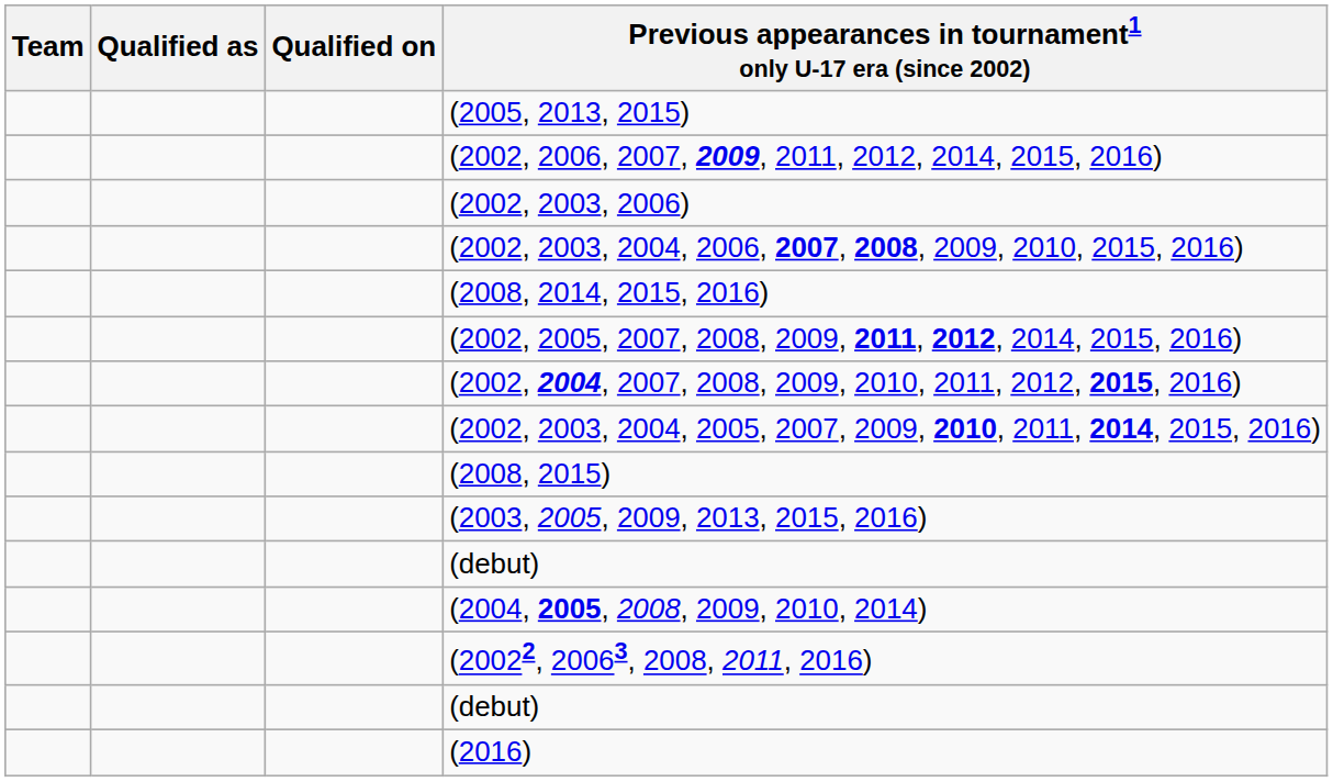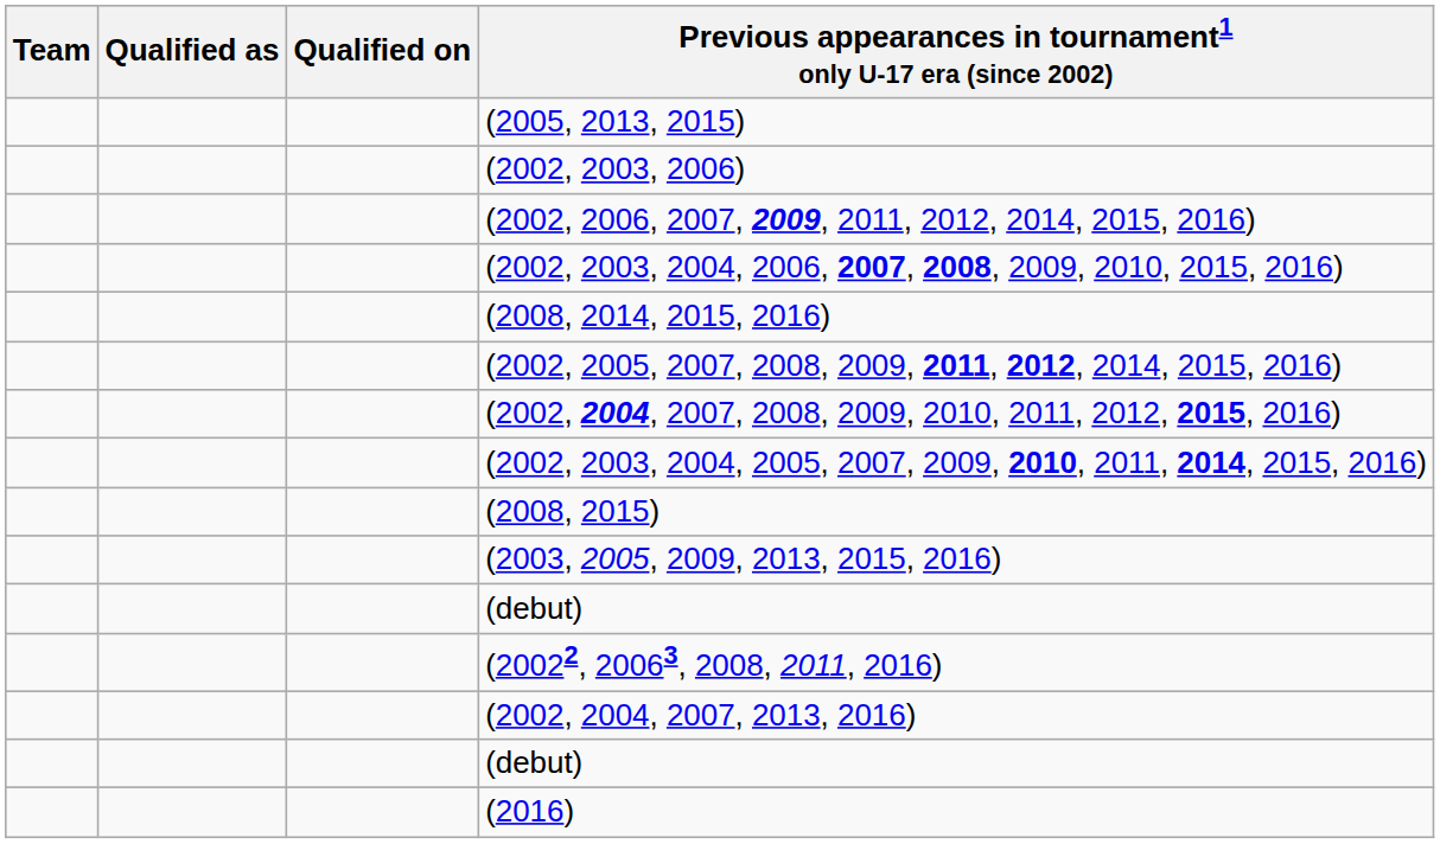rows swapped: (2002, 2006, 2007, 2009, 2011, 2012, 2014, 2015, 2016) <-> (2002, 2003, 2006)
- row: (2004, 2005, 2008, 2009, 2010, 2014)
+ row: (2002, 2004, 2007, 2013, 2016)
